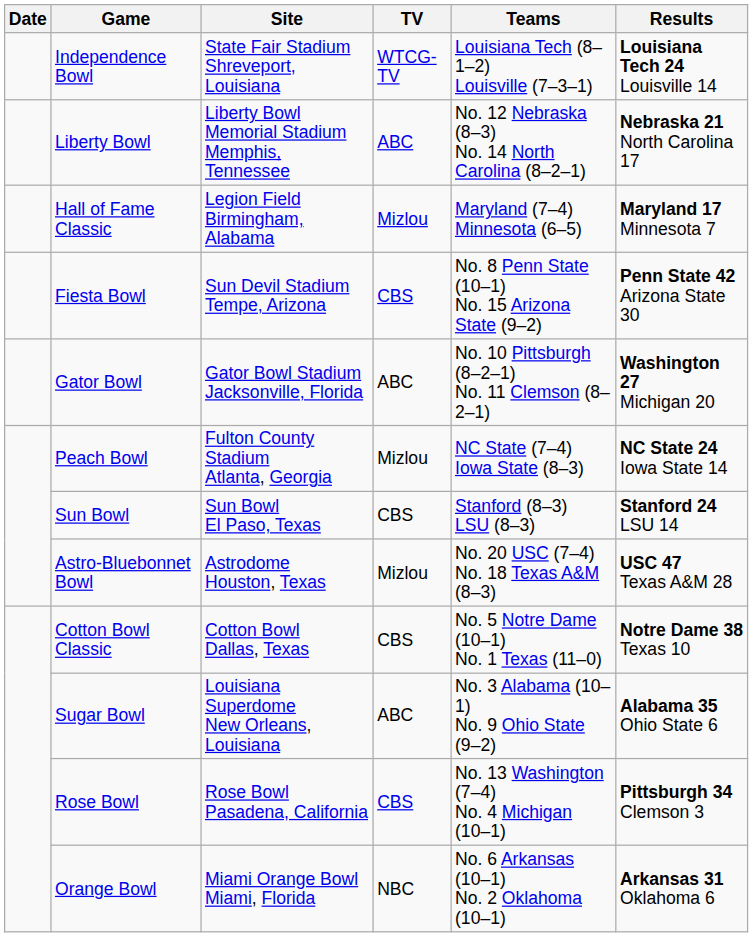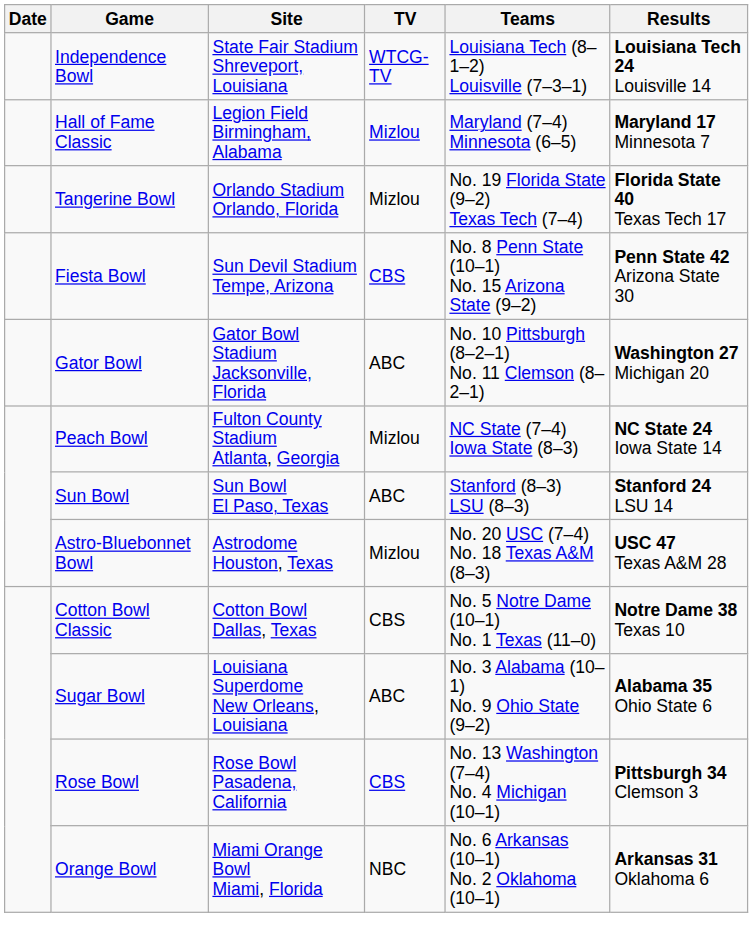- row: Liberty Bowl | Liberty Bowl Memorial Stadium Memphis, Tennessee | ABC | No. 12 Nebraska (8–3) No. 14 North Carolina (8–2–1) | Nebraska 21 North Carolina 17
+ row: Tangerine Bowl | Orlando Stadium Orlando, Florida | Mizlou | No. 19 Florida State (9–2) Texas Tech (7–4) | Florida State 40 Texas Tech 17
Sun Bowl | TV: CBS -> ABC
